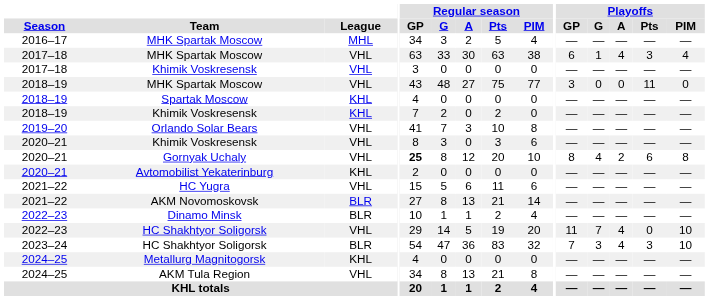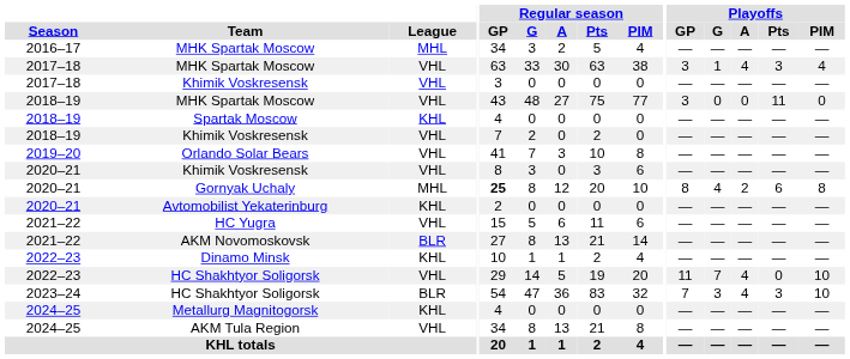2017–18 / MHK Spartak Moscow | Playoffs / GP: 6 -> 3
2018–19 / Khimik Voskresensk | League: KHL -> VHL
Gornyak Uchaly | League: VHL -> MHL
Dinamo Minsk | League: BLR -> KHL
